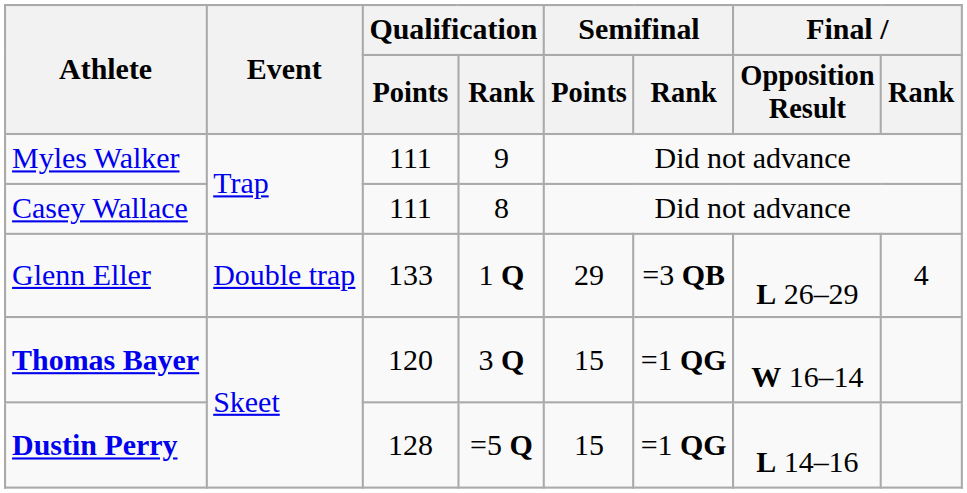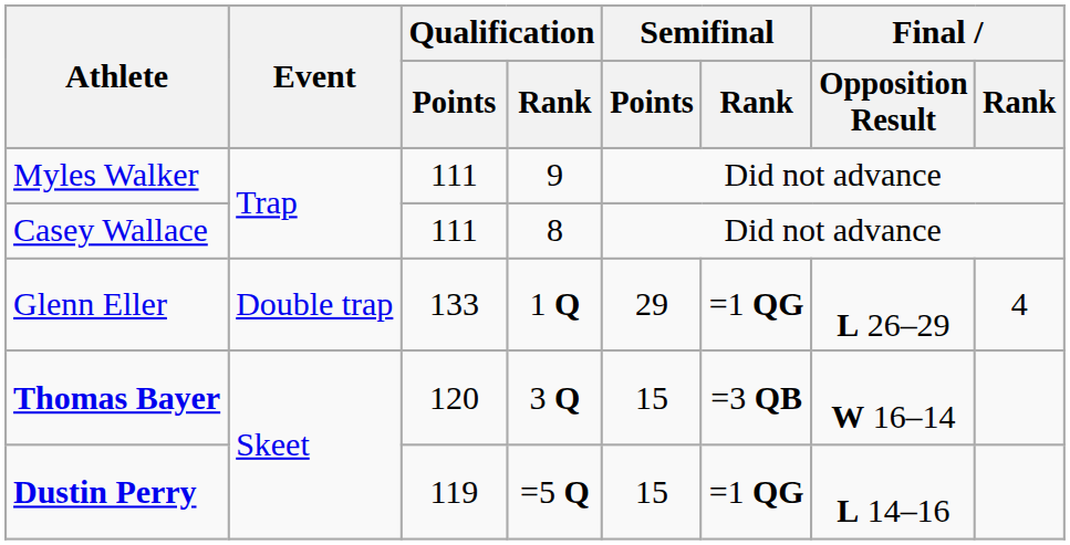Glenn Eller | Semifinal / Rank: =3 QB -> =1 QG
Thomas Bayer | Semifinal / Rank: =1 QG -> =3 QB
Dustin Perry | Qualification / Points: 128 -> 119
